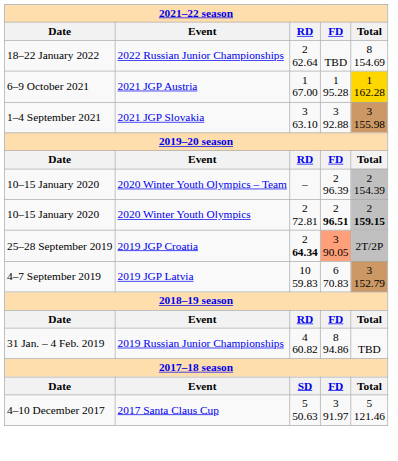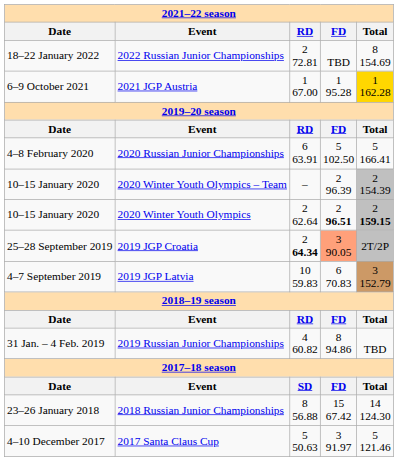2022 Russian Junior Championships | RD: 2 62.64 -> 2 72.81
- row: 1–4 September 2021 | 2021 JGP Slovakia | 3 63.10 | 3 92.88 | 3 155.98
+ row: 4–8 February 2020 | 2020 Russian Junior Championships | 6 63.91 | 5 102.50 | 5 166.41
2020 Winter Youth Olympics | RD: 2 72.81 -> 2 62.64
+ row: 23–26 January 2018 | 2018 Russian Junior Championships | 8 56.88 | 15 67.42 | 14 124.30
